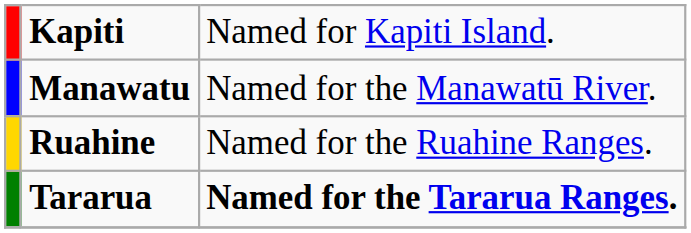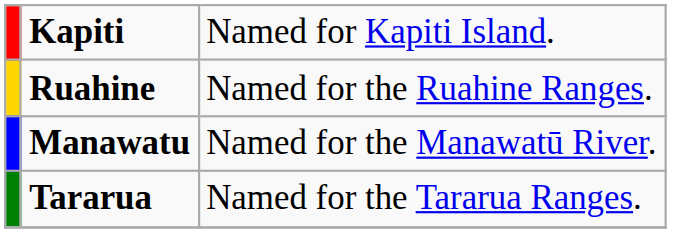rows swapped: Manawatu <-> Ruahine
Tararua | column 3: bold -> normal
